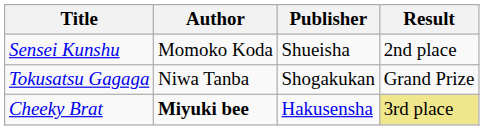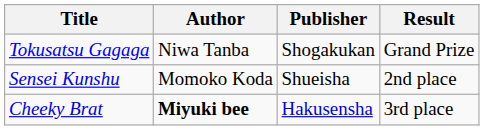rows swapped: Tokusatsu Gagaga <-> Sensei Kunshu
Cheeky Brat | Result: khaki background -> no background
